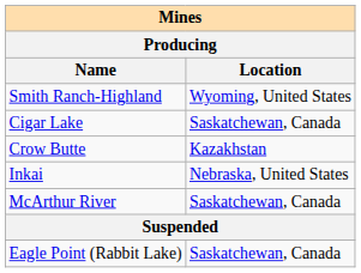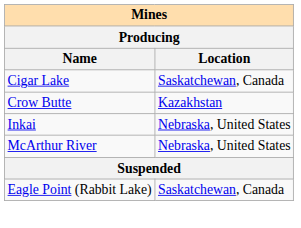- row: Smith Ranch-Highland | Wyoming, United States
McArthur River | Location: Saskatchewan, Canada -> Nebraska, United States
